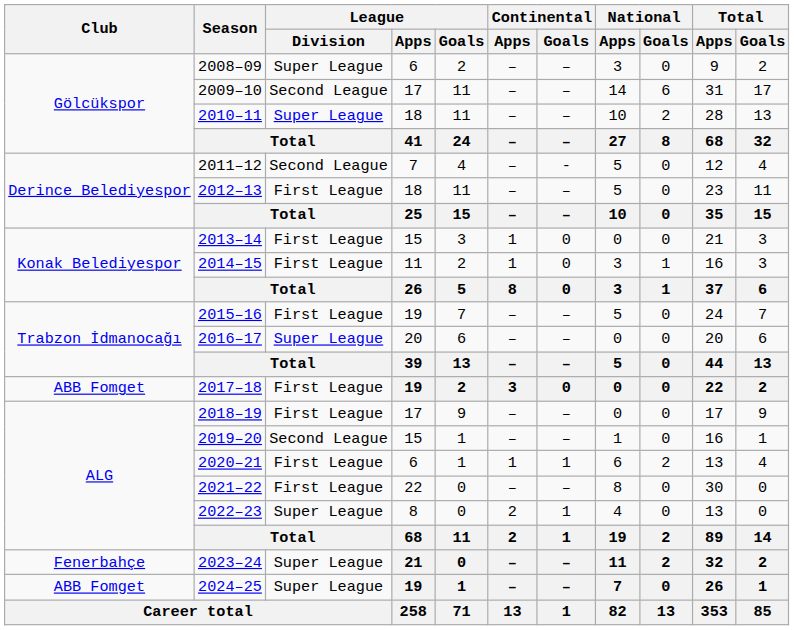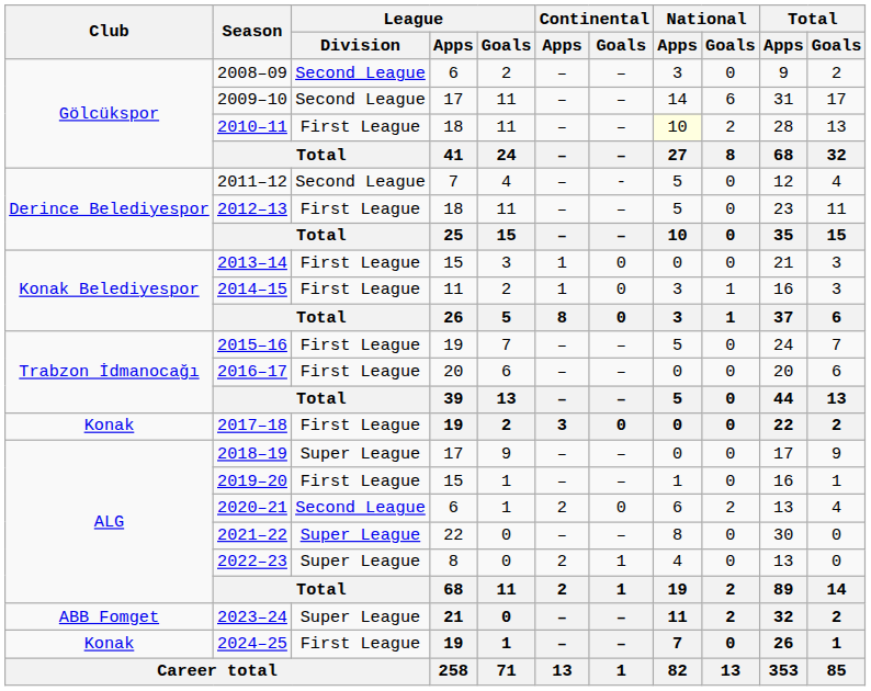2008–09 | League / Division: Super League -> Second League
2010–11 | League / Division: Super League -> First League
2010–11 | National / Apps: no background -> lightyellow background
2016–17 | League / Division: Super League -> First League
2017–18 | Club: ABB Fomget -> Konak
2018–19 | League / Division: First League -> Super League
2019–20 | League / Division: Second League -> First League
2020–21 | League / Division: First League -> Second League
2020–21 | Continental / Apps: 1 -> 2
2020–21 | Continental / Goals: 1 -> 0
2021–22 | League / Division: First League -> Super League
2023–24 | Club: Fenerbahçe -> ABB Fomget
2024–25 | Club: ABB Fomget -> Konak
2024–25 | League / Division: Super League -> First League
